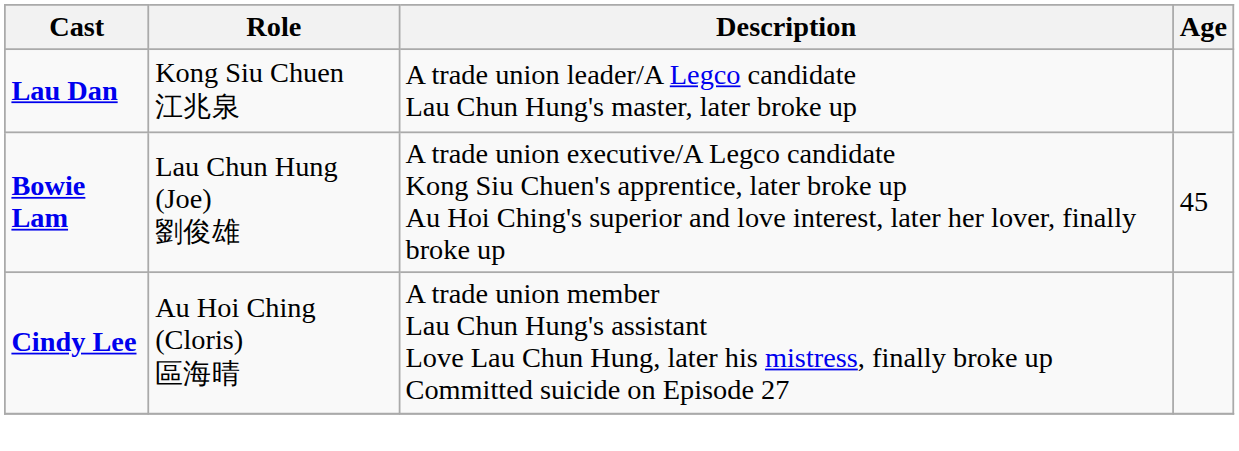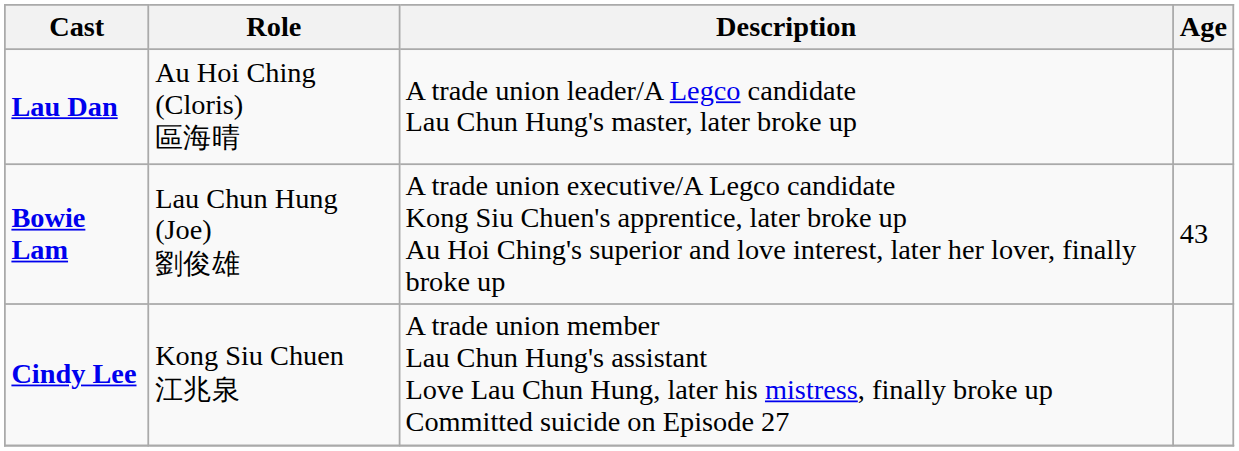Lau Dan | Role: Kong Siu Chuen 江兆泉 -> Au Hoi Ching (Cloris) 區海晴
Bowie Lam | Age: 45 -> 43
Cindy Lee | Role: Au Hoi Ching (Cloris) 區海晴 -> Kong Siu Chuen 江兆泉
